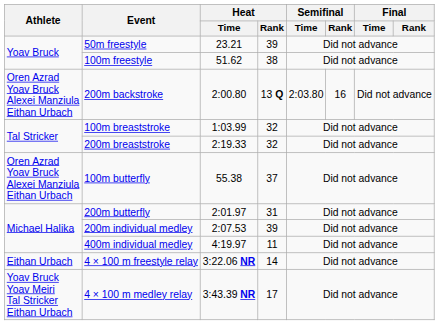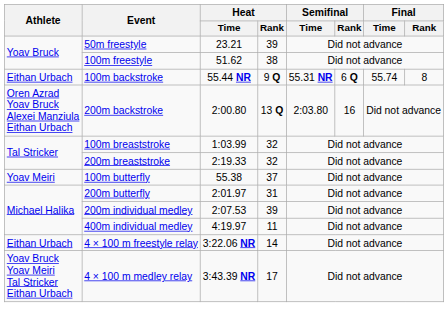+ row: Eithan Urbach | 100m backstroke | 55.44 NR | 9 Q | 55.31 NR | 6 Q | 55.74 | 8
100m butterfly | Athlete: Oren Azrad Yoav Bruck Alexei Manziula Eithan Urbach -> Yoav Meiri
